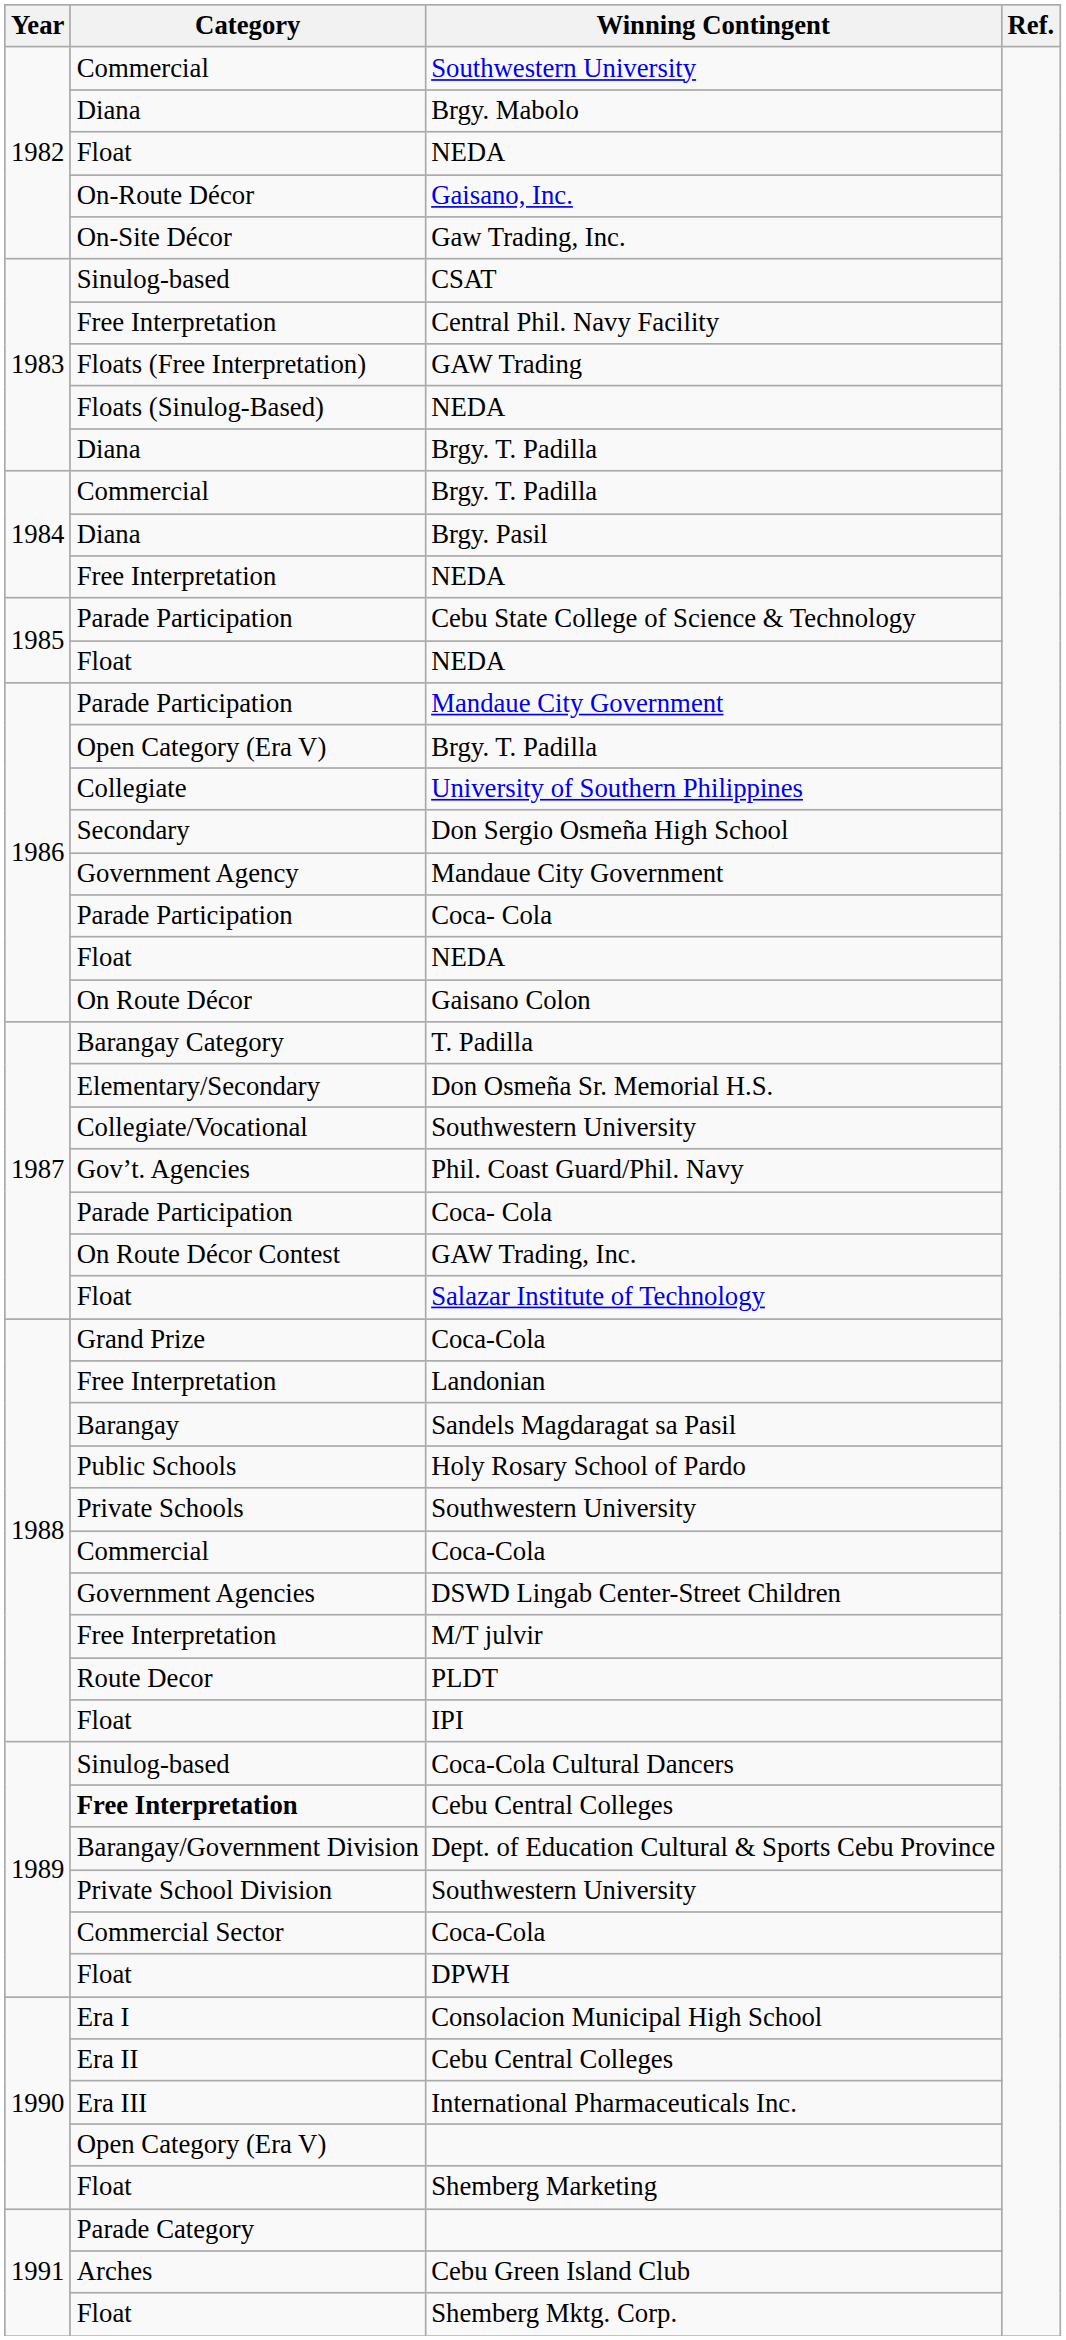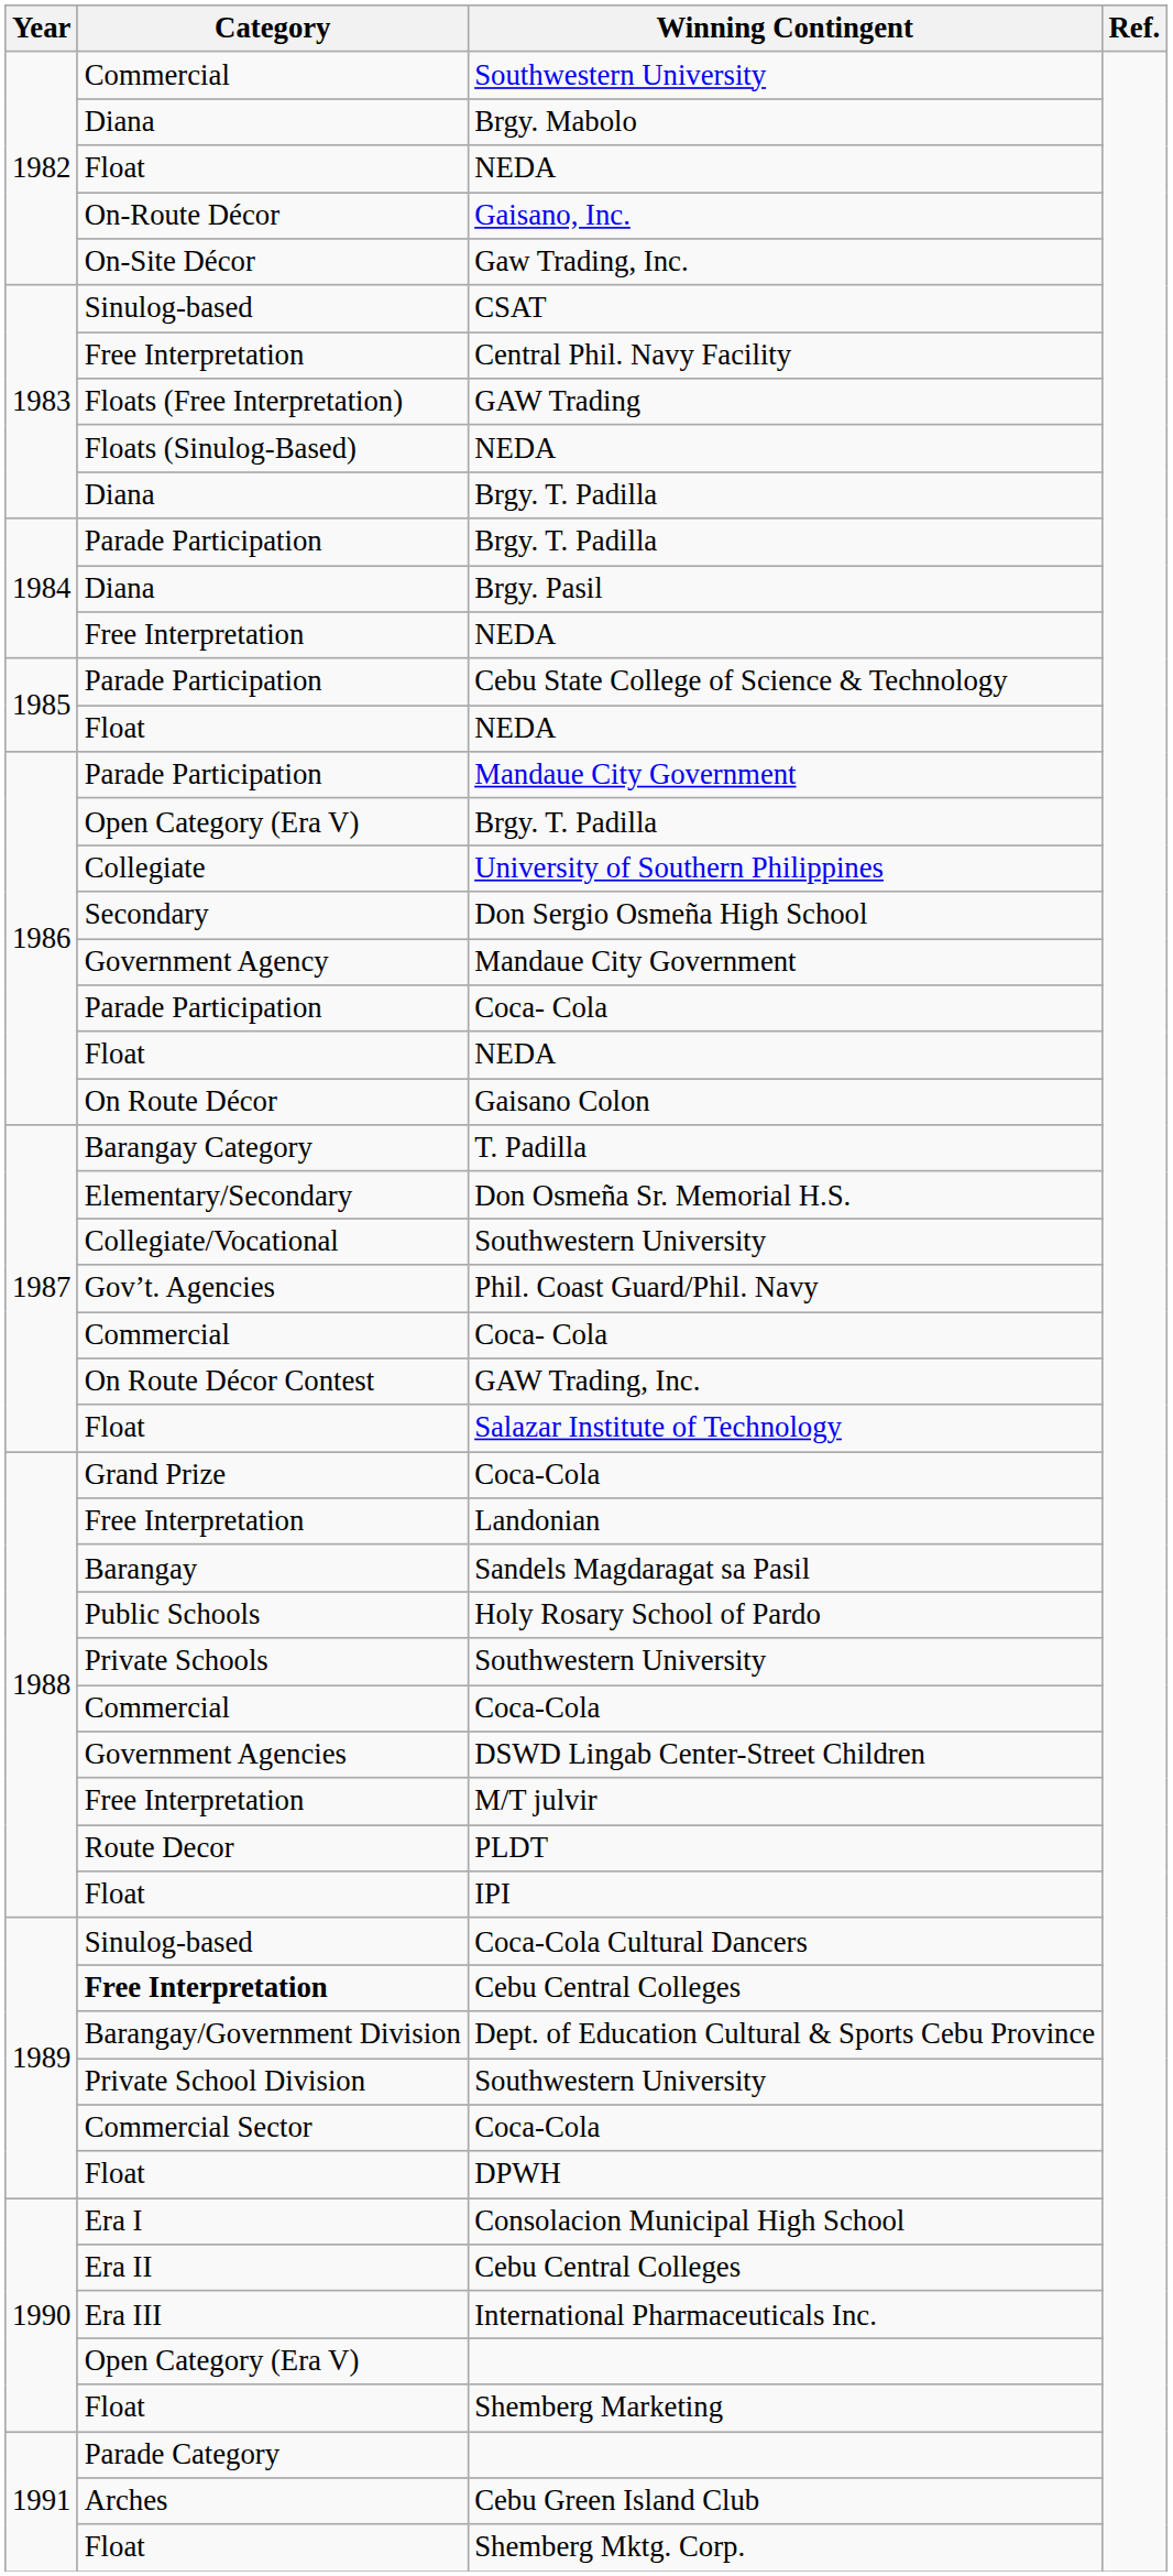1984 / Brgy. T. Padilla | Category: Commercial -> Parade Participation
1987 / Coca- Cola | Category: Parade Participation -> Commercial
